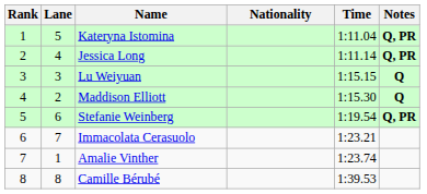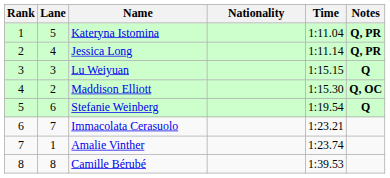Maddison Elliott | Notes: Q -> Q, OC
Stefanie Weinberg | Notes: Q, PR -> Q
